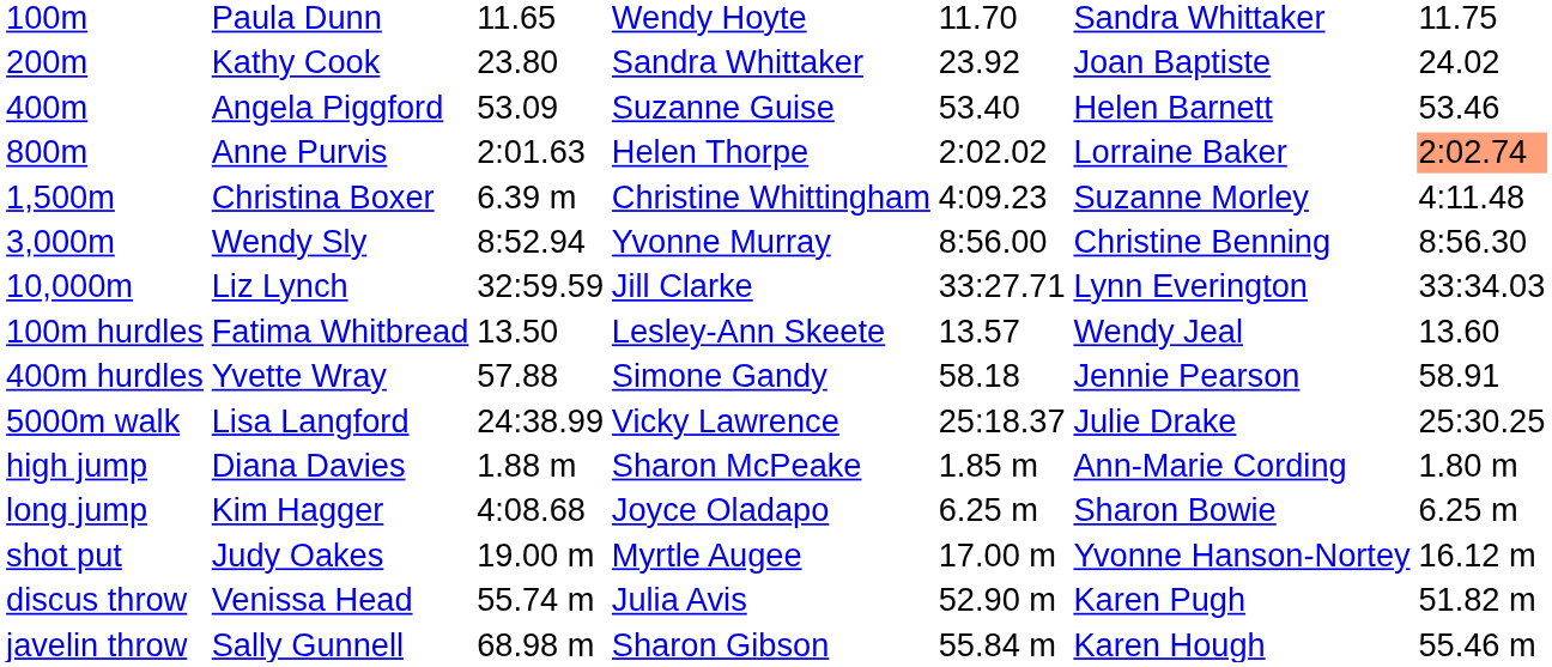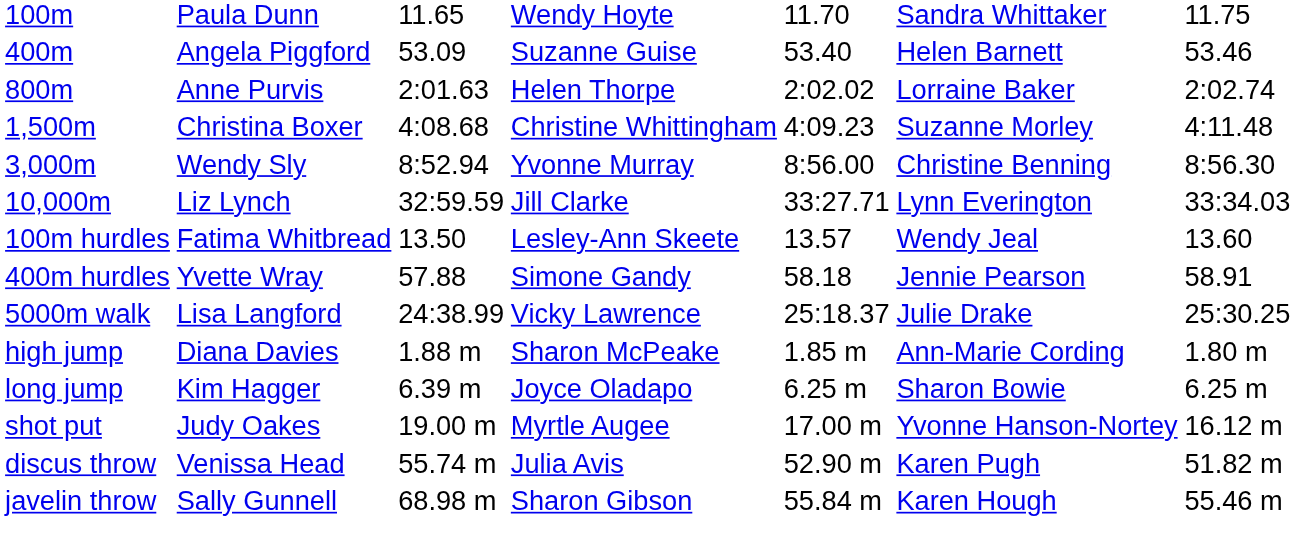- row: 200m | Kathy Cook | 23.80 | Sandra Whittaker | 23.92 | Joan Baptiste | 24.02
800m | column 7: lightsalmon background -> no background
1,500m | column 3: 6.39 m -> 4:08.68
long jump | column 3: 4:08.68 -> 6.39 m
